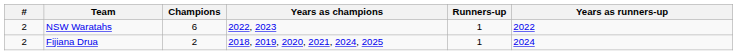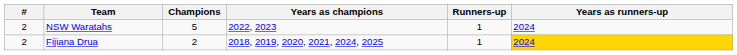NSW Waratahs | Champions: 6 -> 5
NSW Waratahs | Years as runners-up: 2022 -> 2024
Fijiana Drua | Years as runners-up: no background -> gold background
